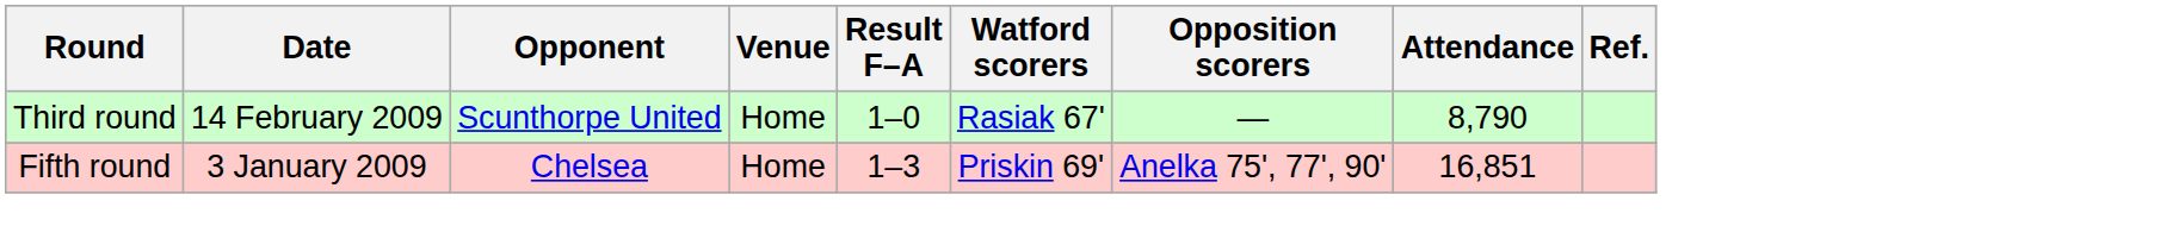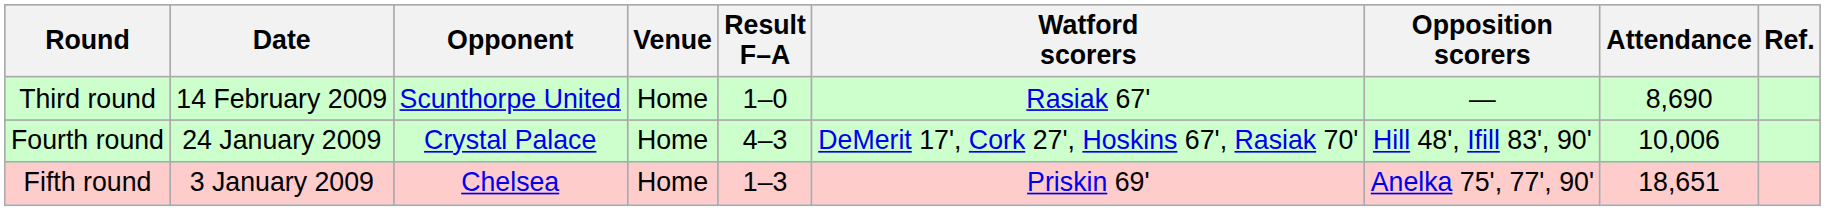Third round | Attendance: 8,790 -> 8,690
+ row: Fourth round | 24 January 2009 | Crystal Palace | Home | 4–3 | DeMerit 17', Cork 27', Hoskins 67', Rasiak 70' | Hill 48', Ifill 83', 90' | 10,006
Fifth round | Attendance: 16,851 -> 18,651
